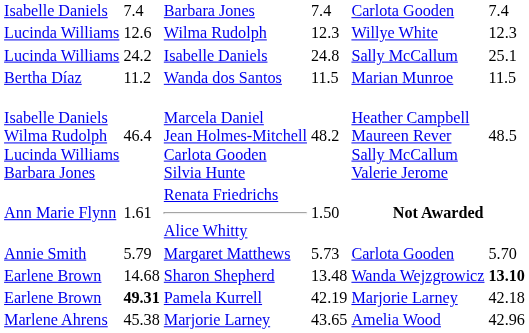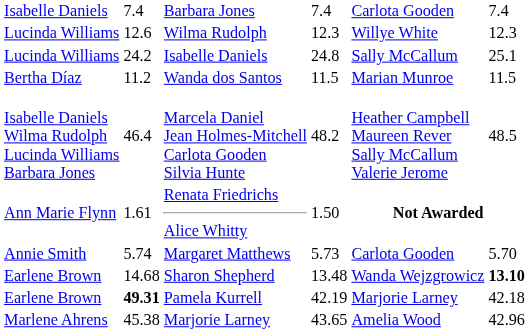Margaret Matthews | column 3: 5.79 -> 5.74
